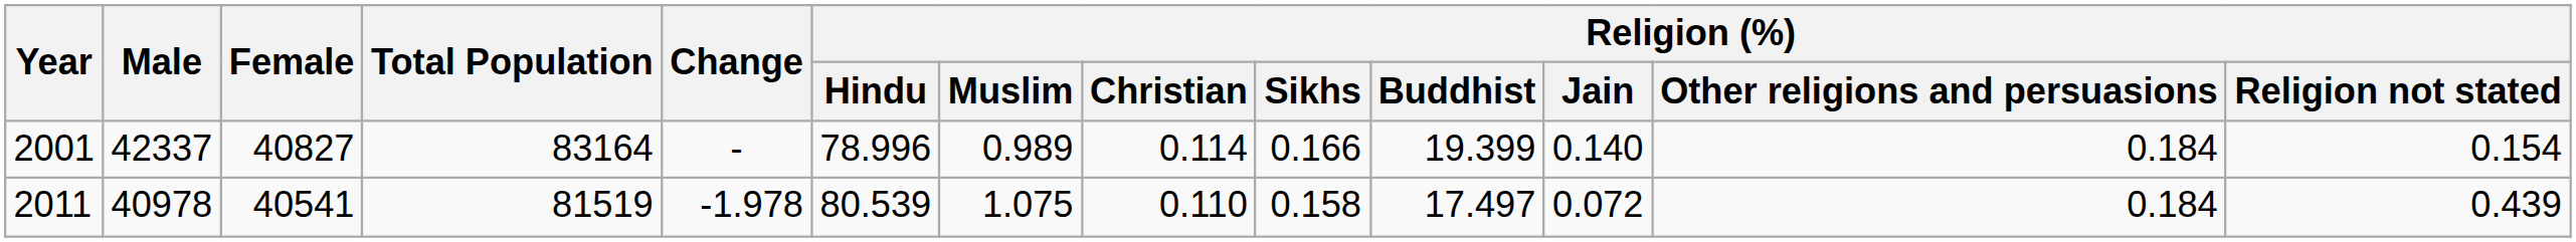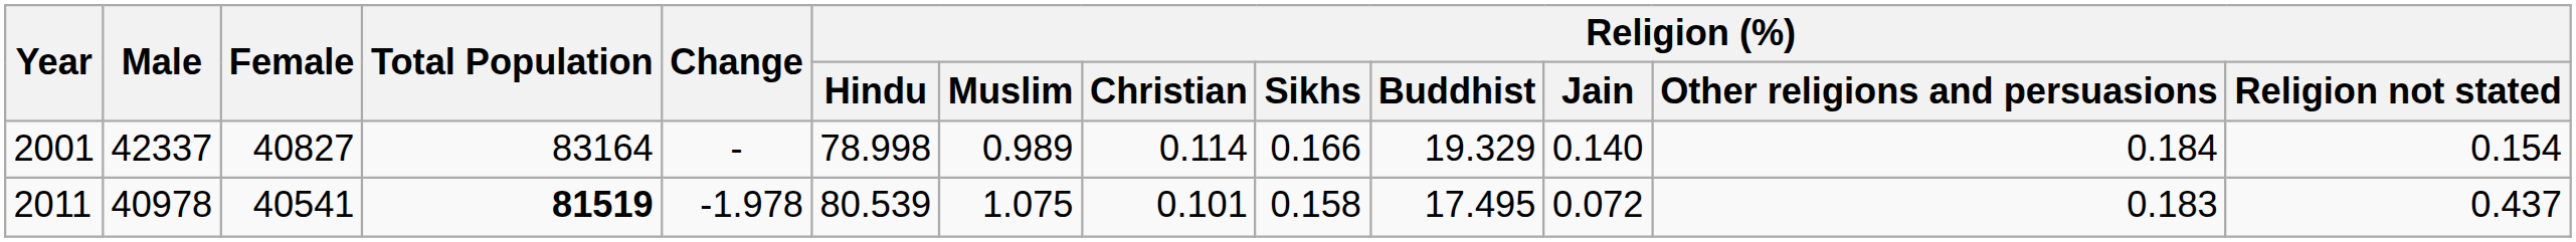2001 | Religion (%) / Hindu: 78.996 -> 78.998
2001 | Religion (%) / Buddhist: 19.399 -> 19.329
2011 | Total Population: normal -> bold
2011 | Religion (%) / Christian: 0.110 -> 0.101
2011 | Religion (%) / Buddhist: 17.497 -> 17.495
2011 | Religion (%) / Other religions and persuasions: 0.184 -> 0.183
2011 | Religion (%) / Religion not stated: 0.439 -> 0.437
